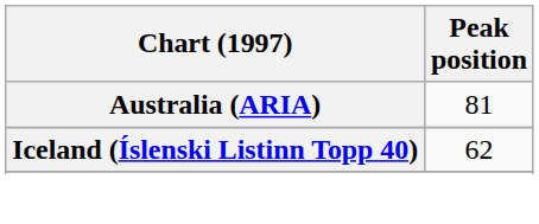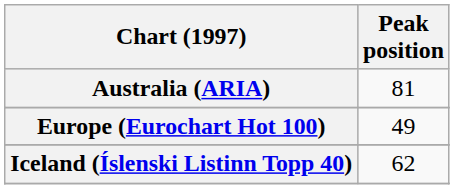+ row: Europe (Eurochart Hot 100) | 49
